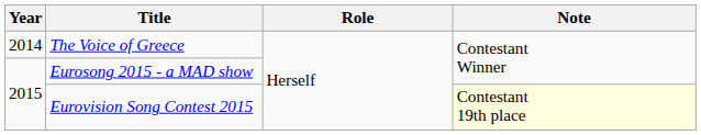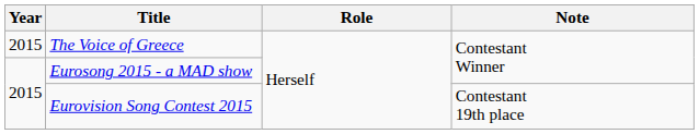The Voice of Greece | Year: 2014 -> 2015
Eurovision Song Contest 2015 | Note: lightyellow background -> no background
